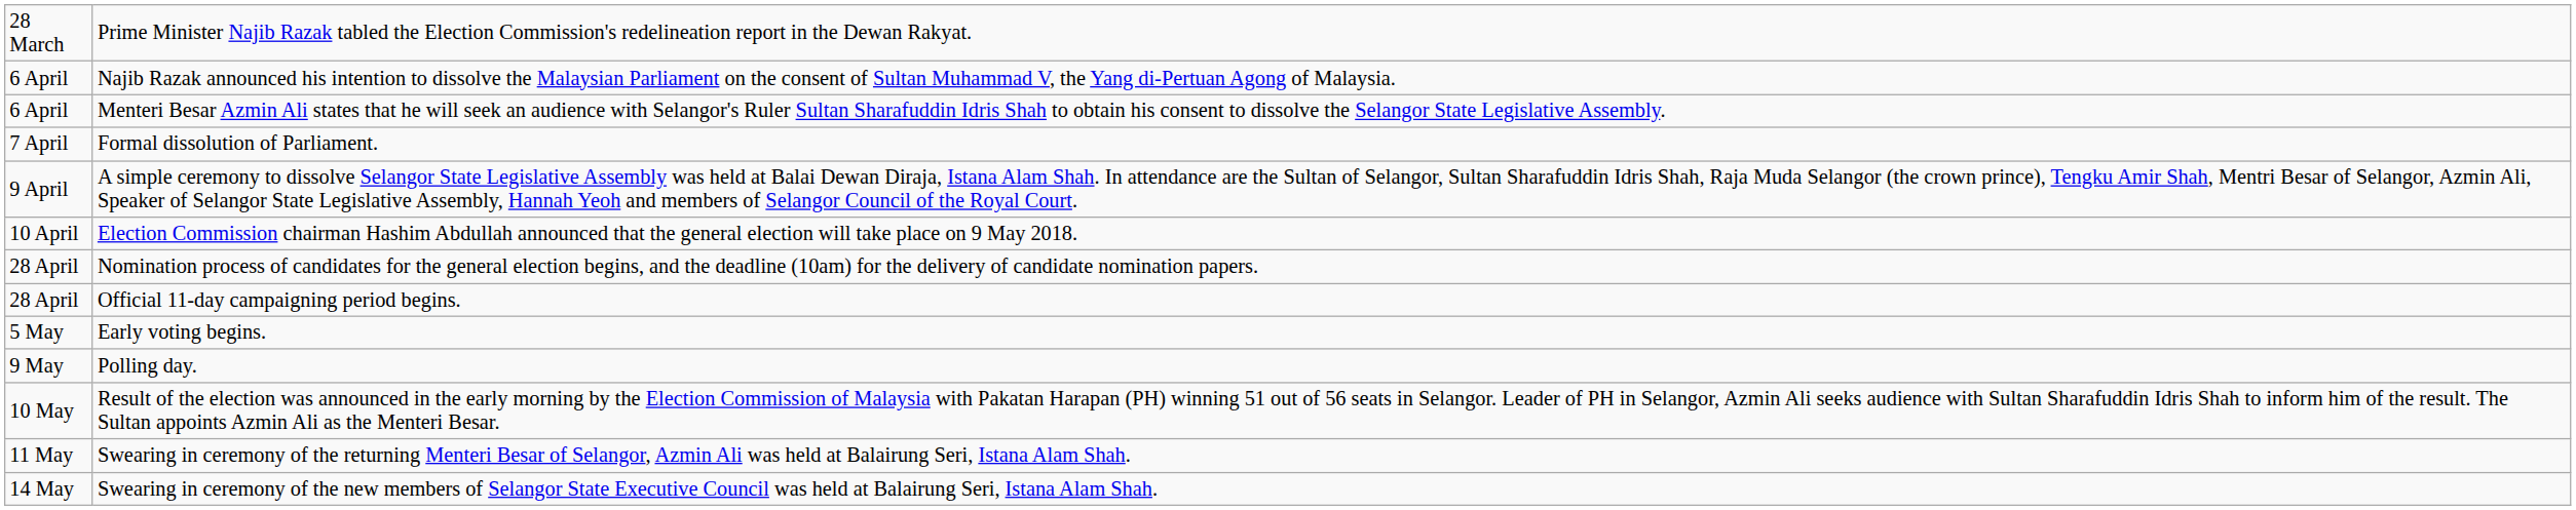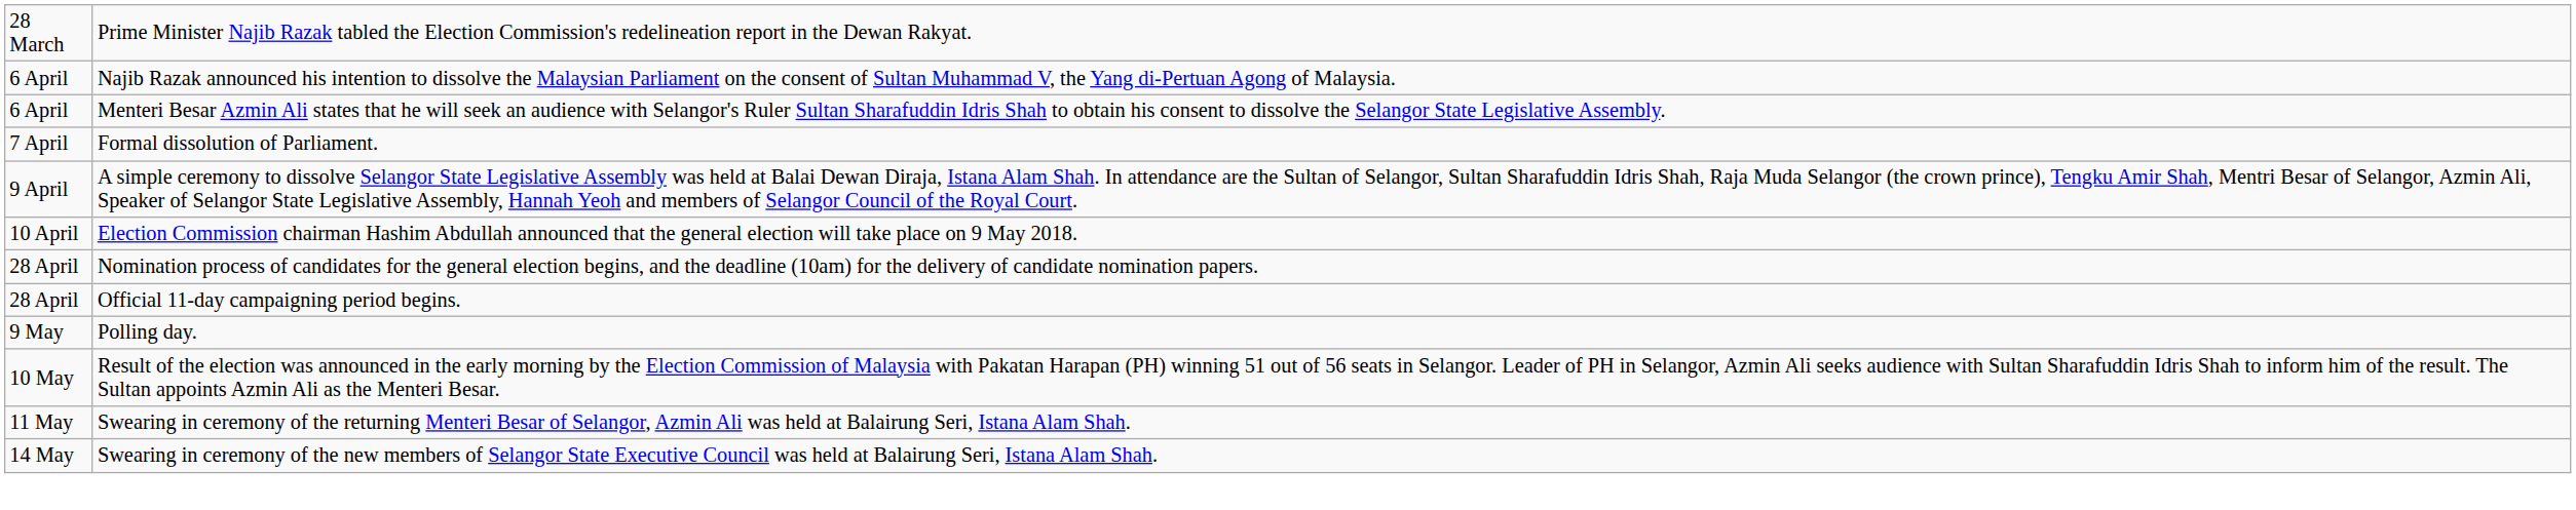- row: 5 May | Early voting begins.
